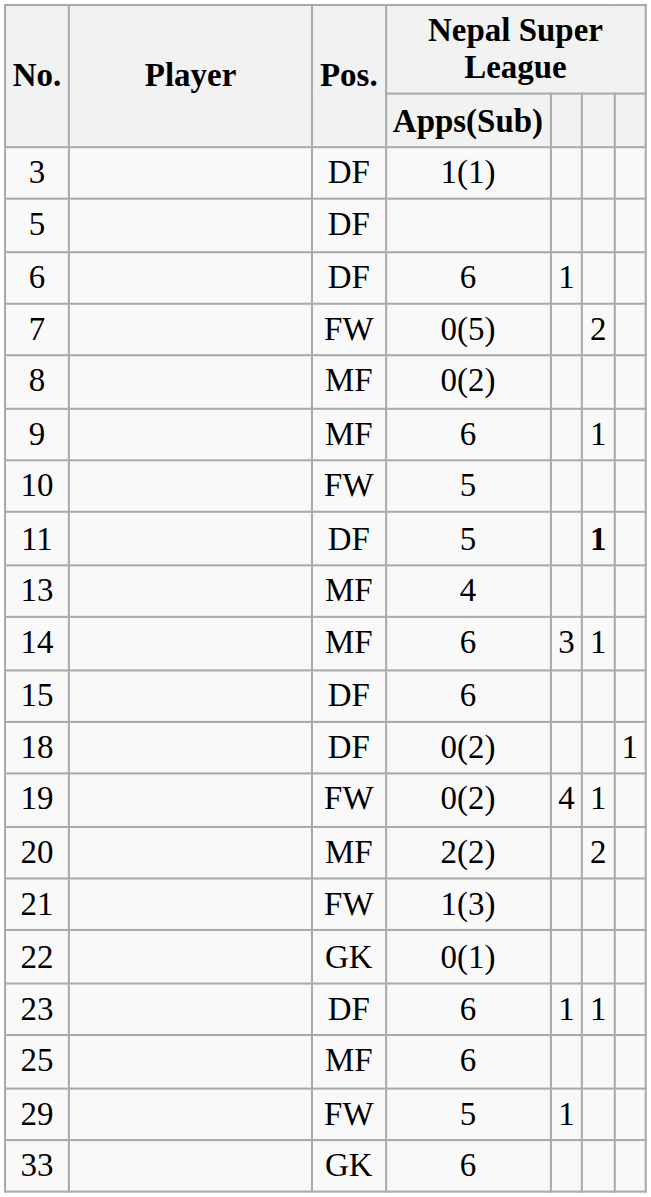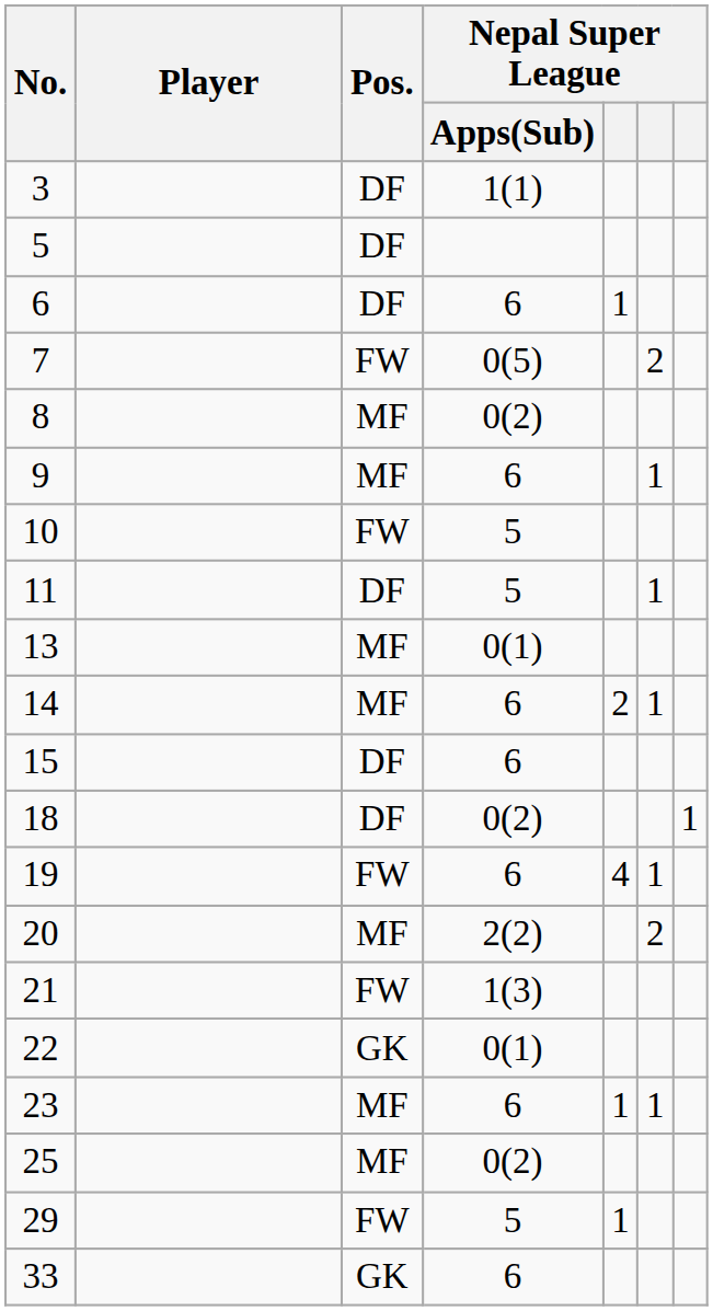11 | column 6: bold -> normal
13 | Nepal Super League / Apps(Sub): 4 -> 0(1)
14 | column 5: 3 -> 2
19 | Nepal Super League / Apps(Sub): 0(2) -> 6
23 | Pos.: DF -> MF
25 | Nepal Super League / Apps(Sub): 6 -> 0(2)
